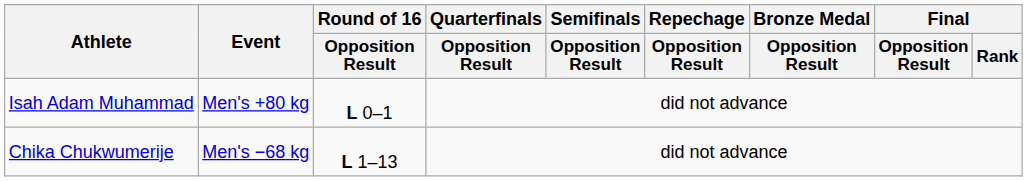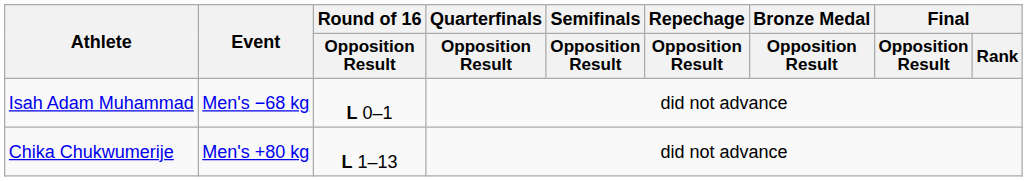Isah Adam Muhammad | Event: Men's +80 kg -> Men's −68 kg
Chika Chukwumerije | Event: Men's −68 kg -> Men's +80 kg
